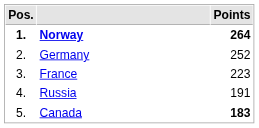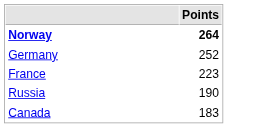- column: Pos. | 1. | 2. | 3. | 4. | 5.
Russia | Points: 191 -> 190
Canada | Points: bold -> normal
